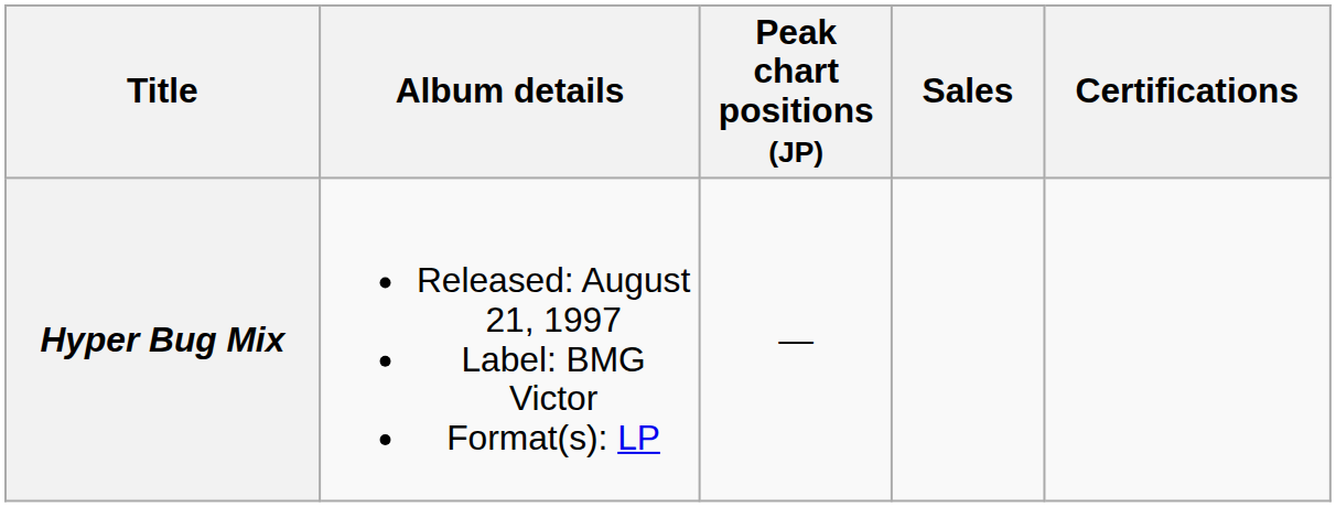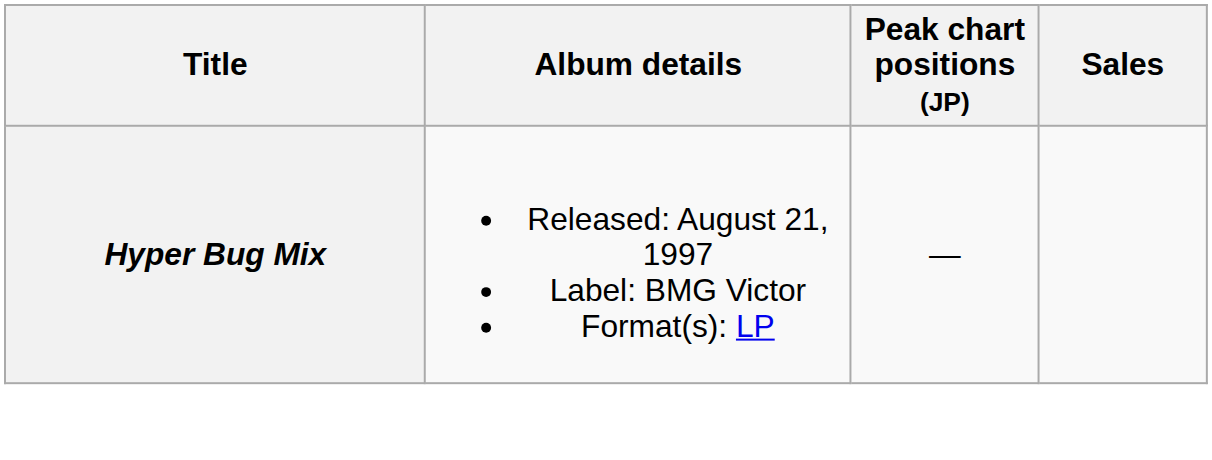- column: Certifications
